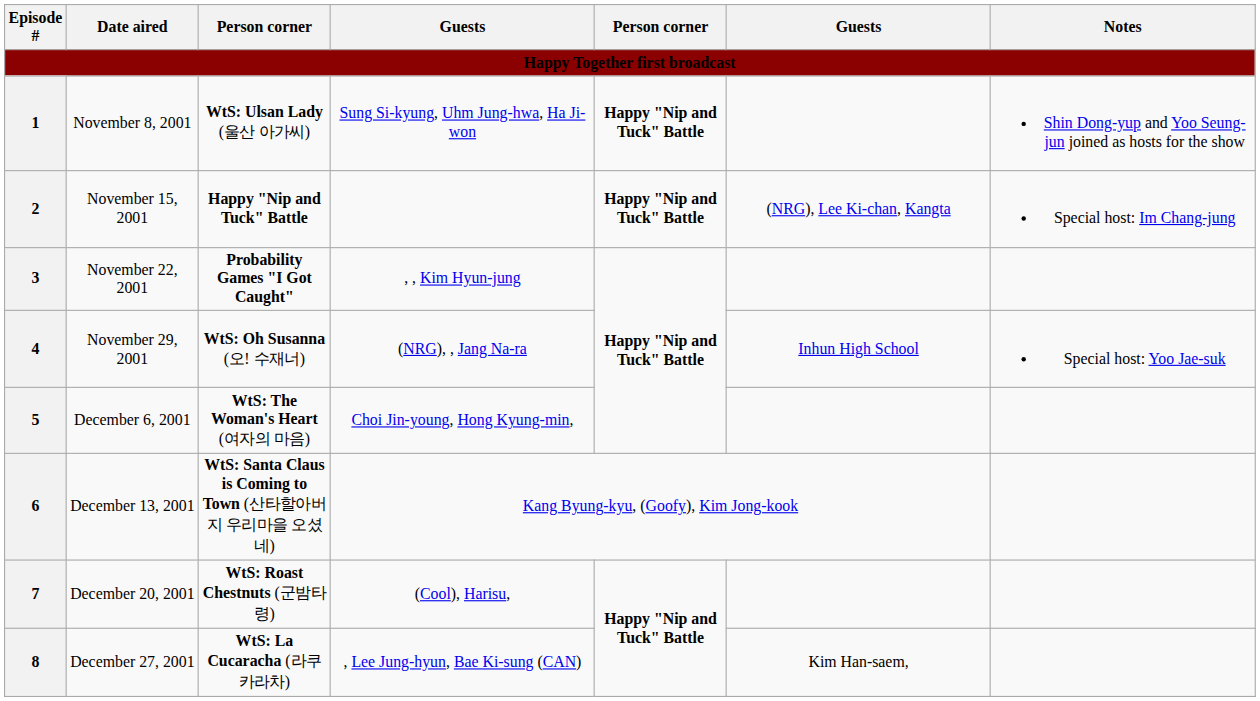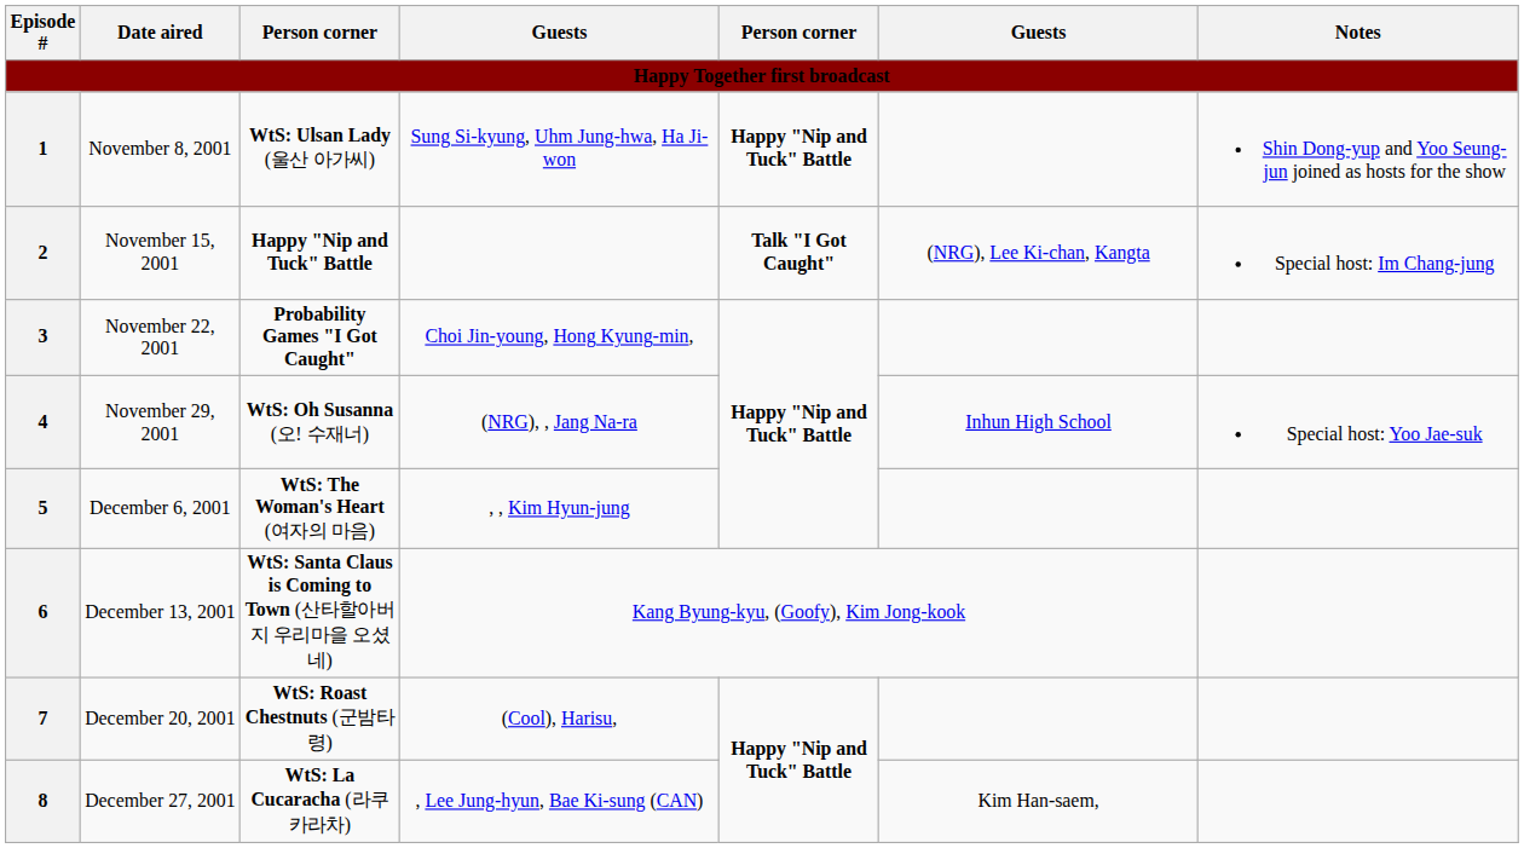November 15, 2001 | column 5: Happy "Nip and Tuck" Battle -> Talk "I Got Caught"
November 22, 2001 | column 4: , , Kim Hyun-jung -> Choi Jin-young, Hong Kyung-min,
December 6, 2001 | column 4: Choi Jin-young, Hong Kyung-min, -> , , Kim Hyun-jung
